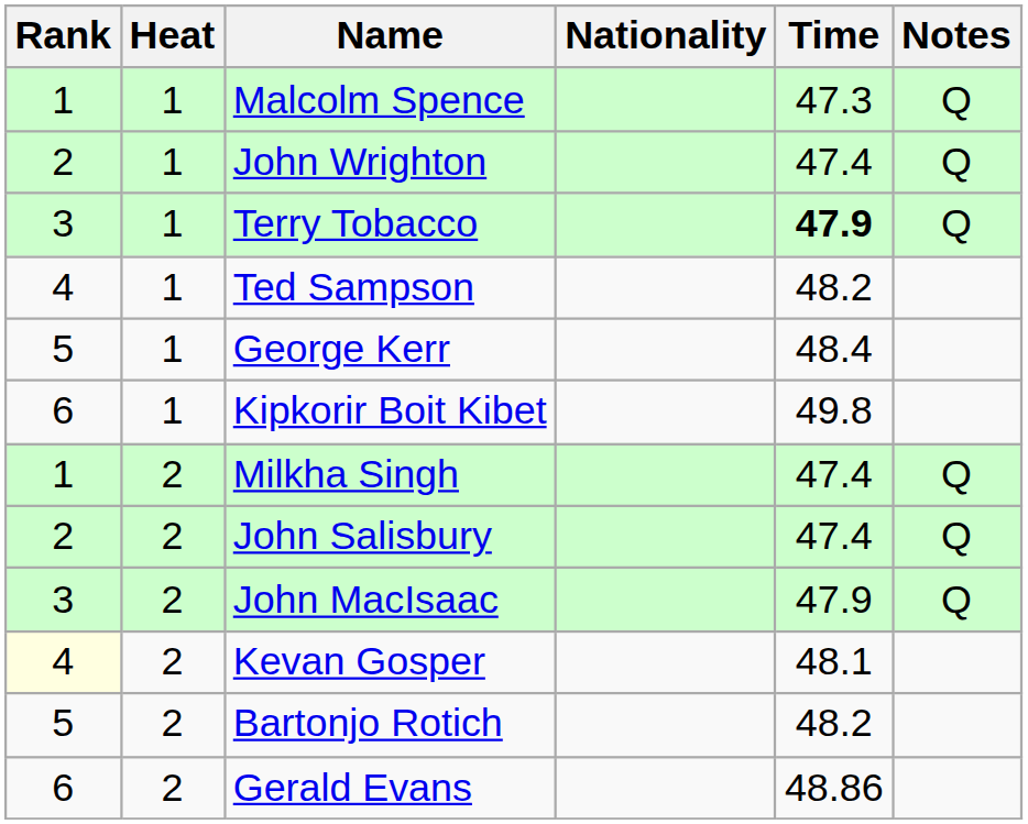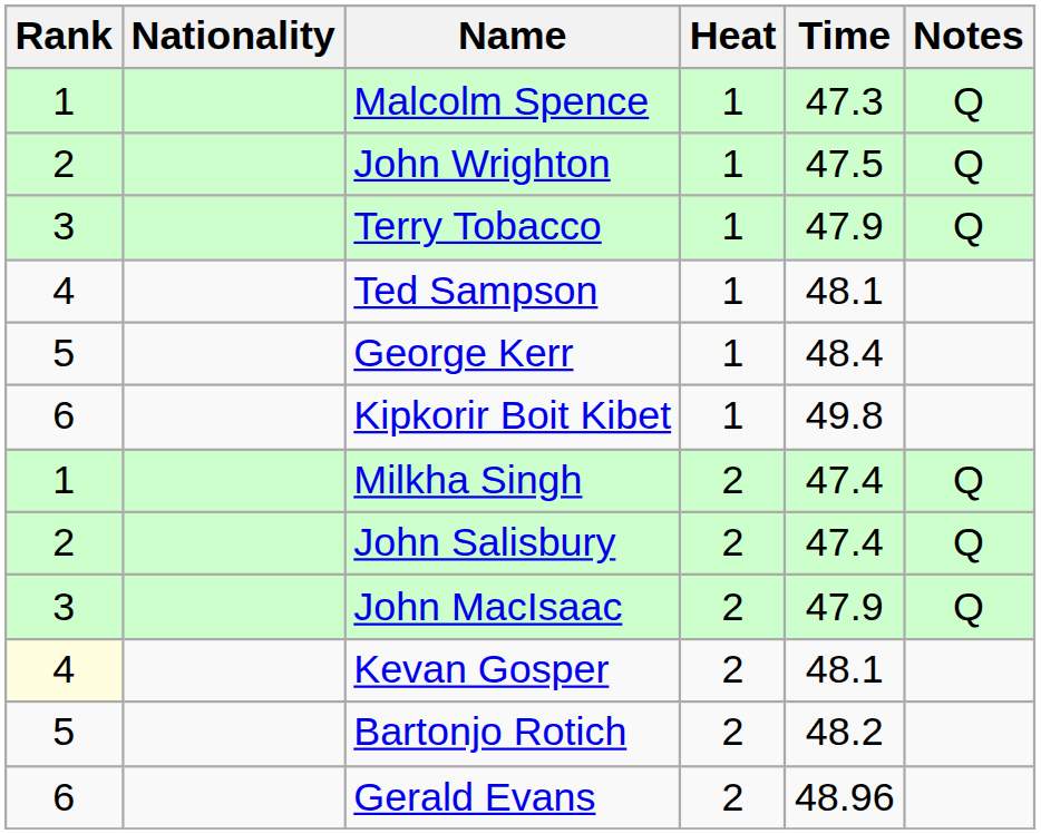columns swapped: Heat <-> Nationality
John Wrighton | Time: 47.4 -> 47.5
Terry Tobacco | Time: bold -> normal
Ted Sampson | Time: 48.2 -> 48.1
Gerald Evans | Time: 48.86 -> 48.96
